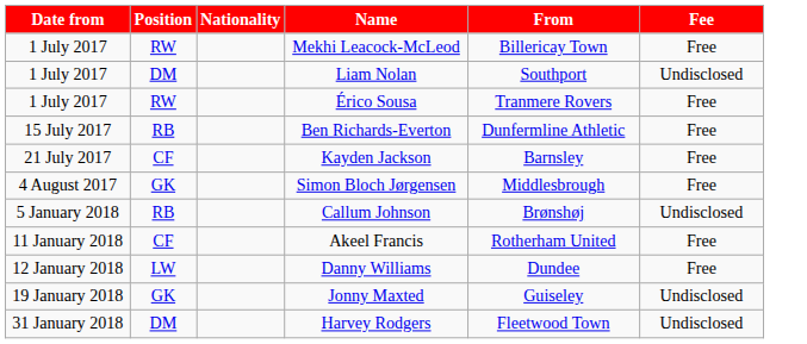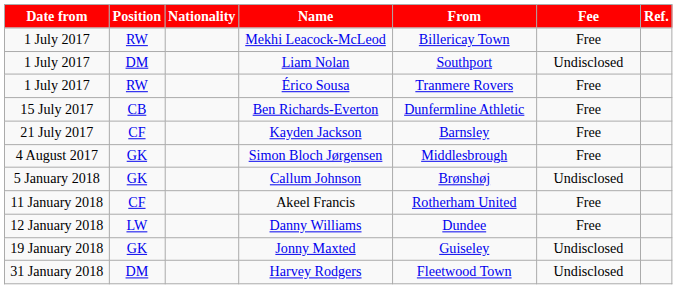+ column: Ref.
Ben Richards-Everton | Position: RB -> CB
Callum Johnson | Position: RB -> GK
